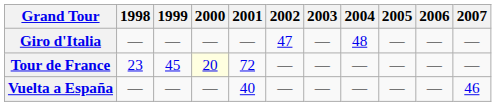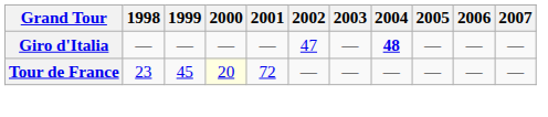Giro d'Italia | 2004: normal -> bold
- row: Vuelta a España | — | — | — | 40 | — | — | — | — | — | 46
